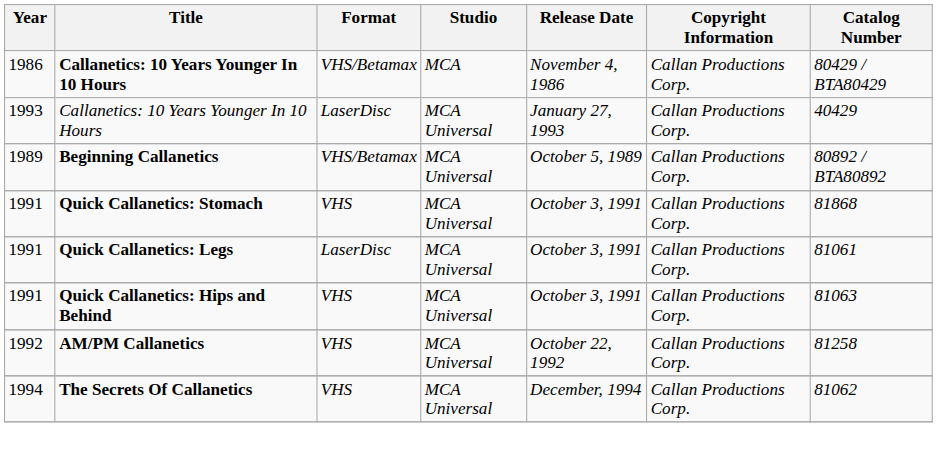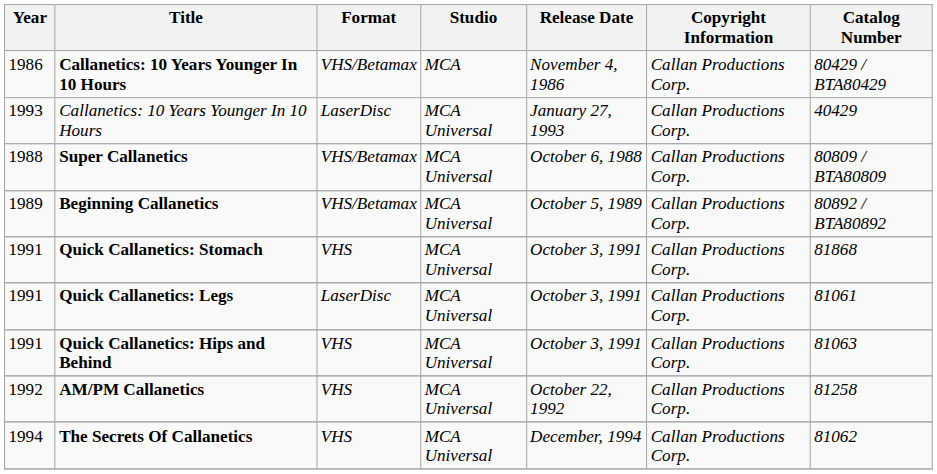+ row: 1988 | Super Callanetics | VHS/Betamax | MCA Universal | October 6, 1988 | Callan Productions Corp. | 80809 / BTA80809
